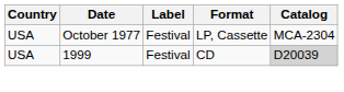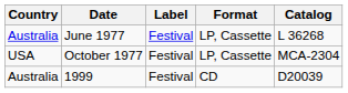+ row: Australia | June 1977 | Festival | LP, Cassette | L 36268
1999 | Country: USA -> Australia
1999 | Catalog: lightgrey background -> no background
